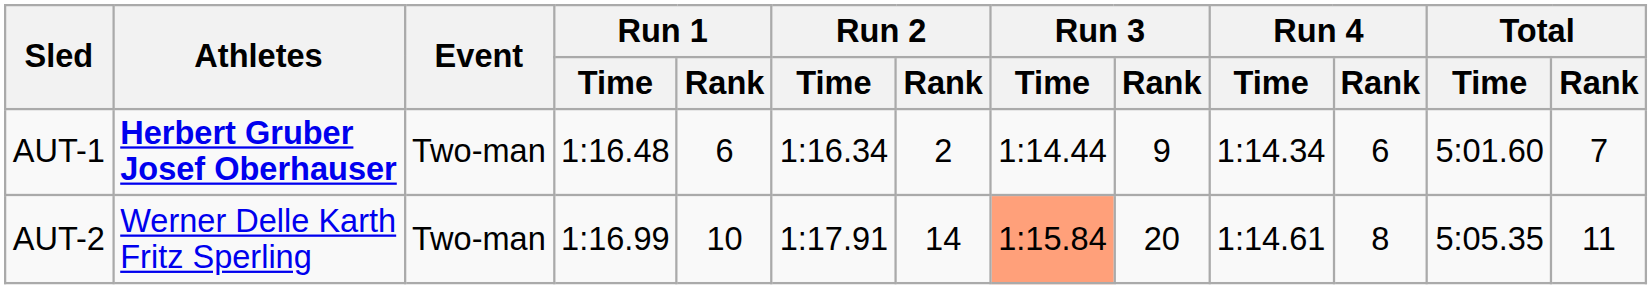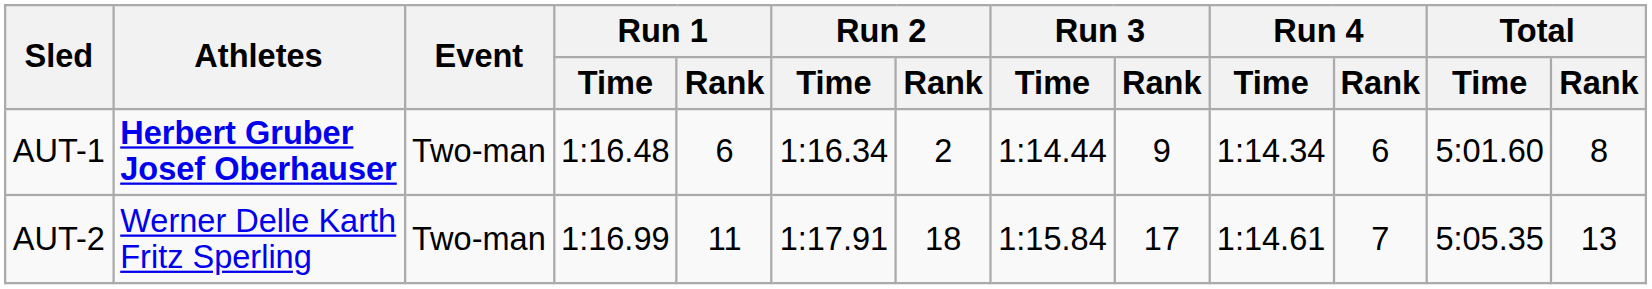AUT-1 | Total / Rank: 7 -> 8
AUT-2 | Run 1 / Rank: 10 -> 11
AUT-2 | Run 2 / Rank: 14 -> 18
AUT-2 | Run 3 / Time: lightsalmon background -> no background
AUT-2 | Run 3 / Rank: 20 -> 17
AUT-2 | Run 4 / Rank: 8 -> 7
AUT-2 | Total / Rank: 11 -> 13
